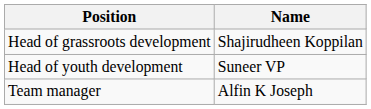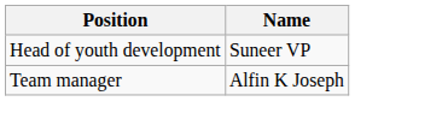- row: Head of grassroots development | Shajirudheen Koppilan
